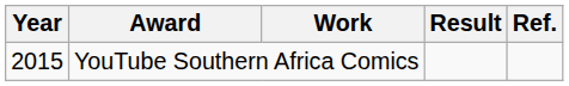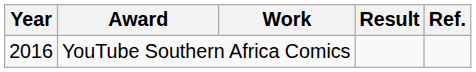YouTube Southern Africa Comics | Year: 2015 -> 2016
